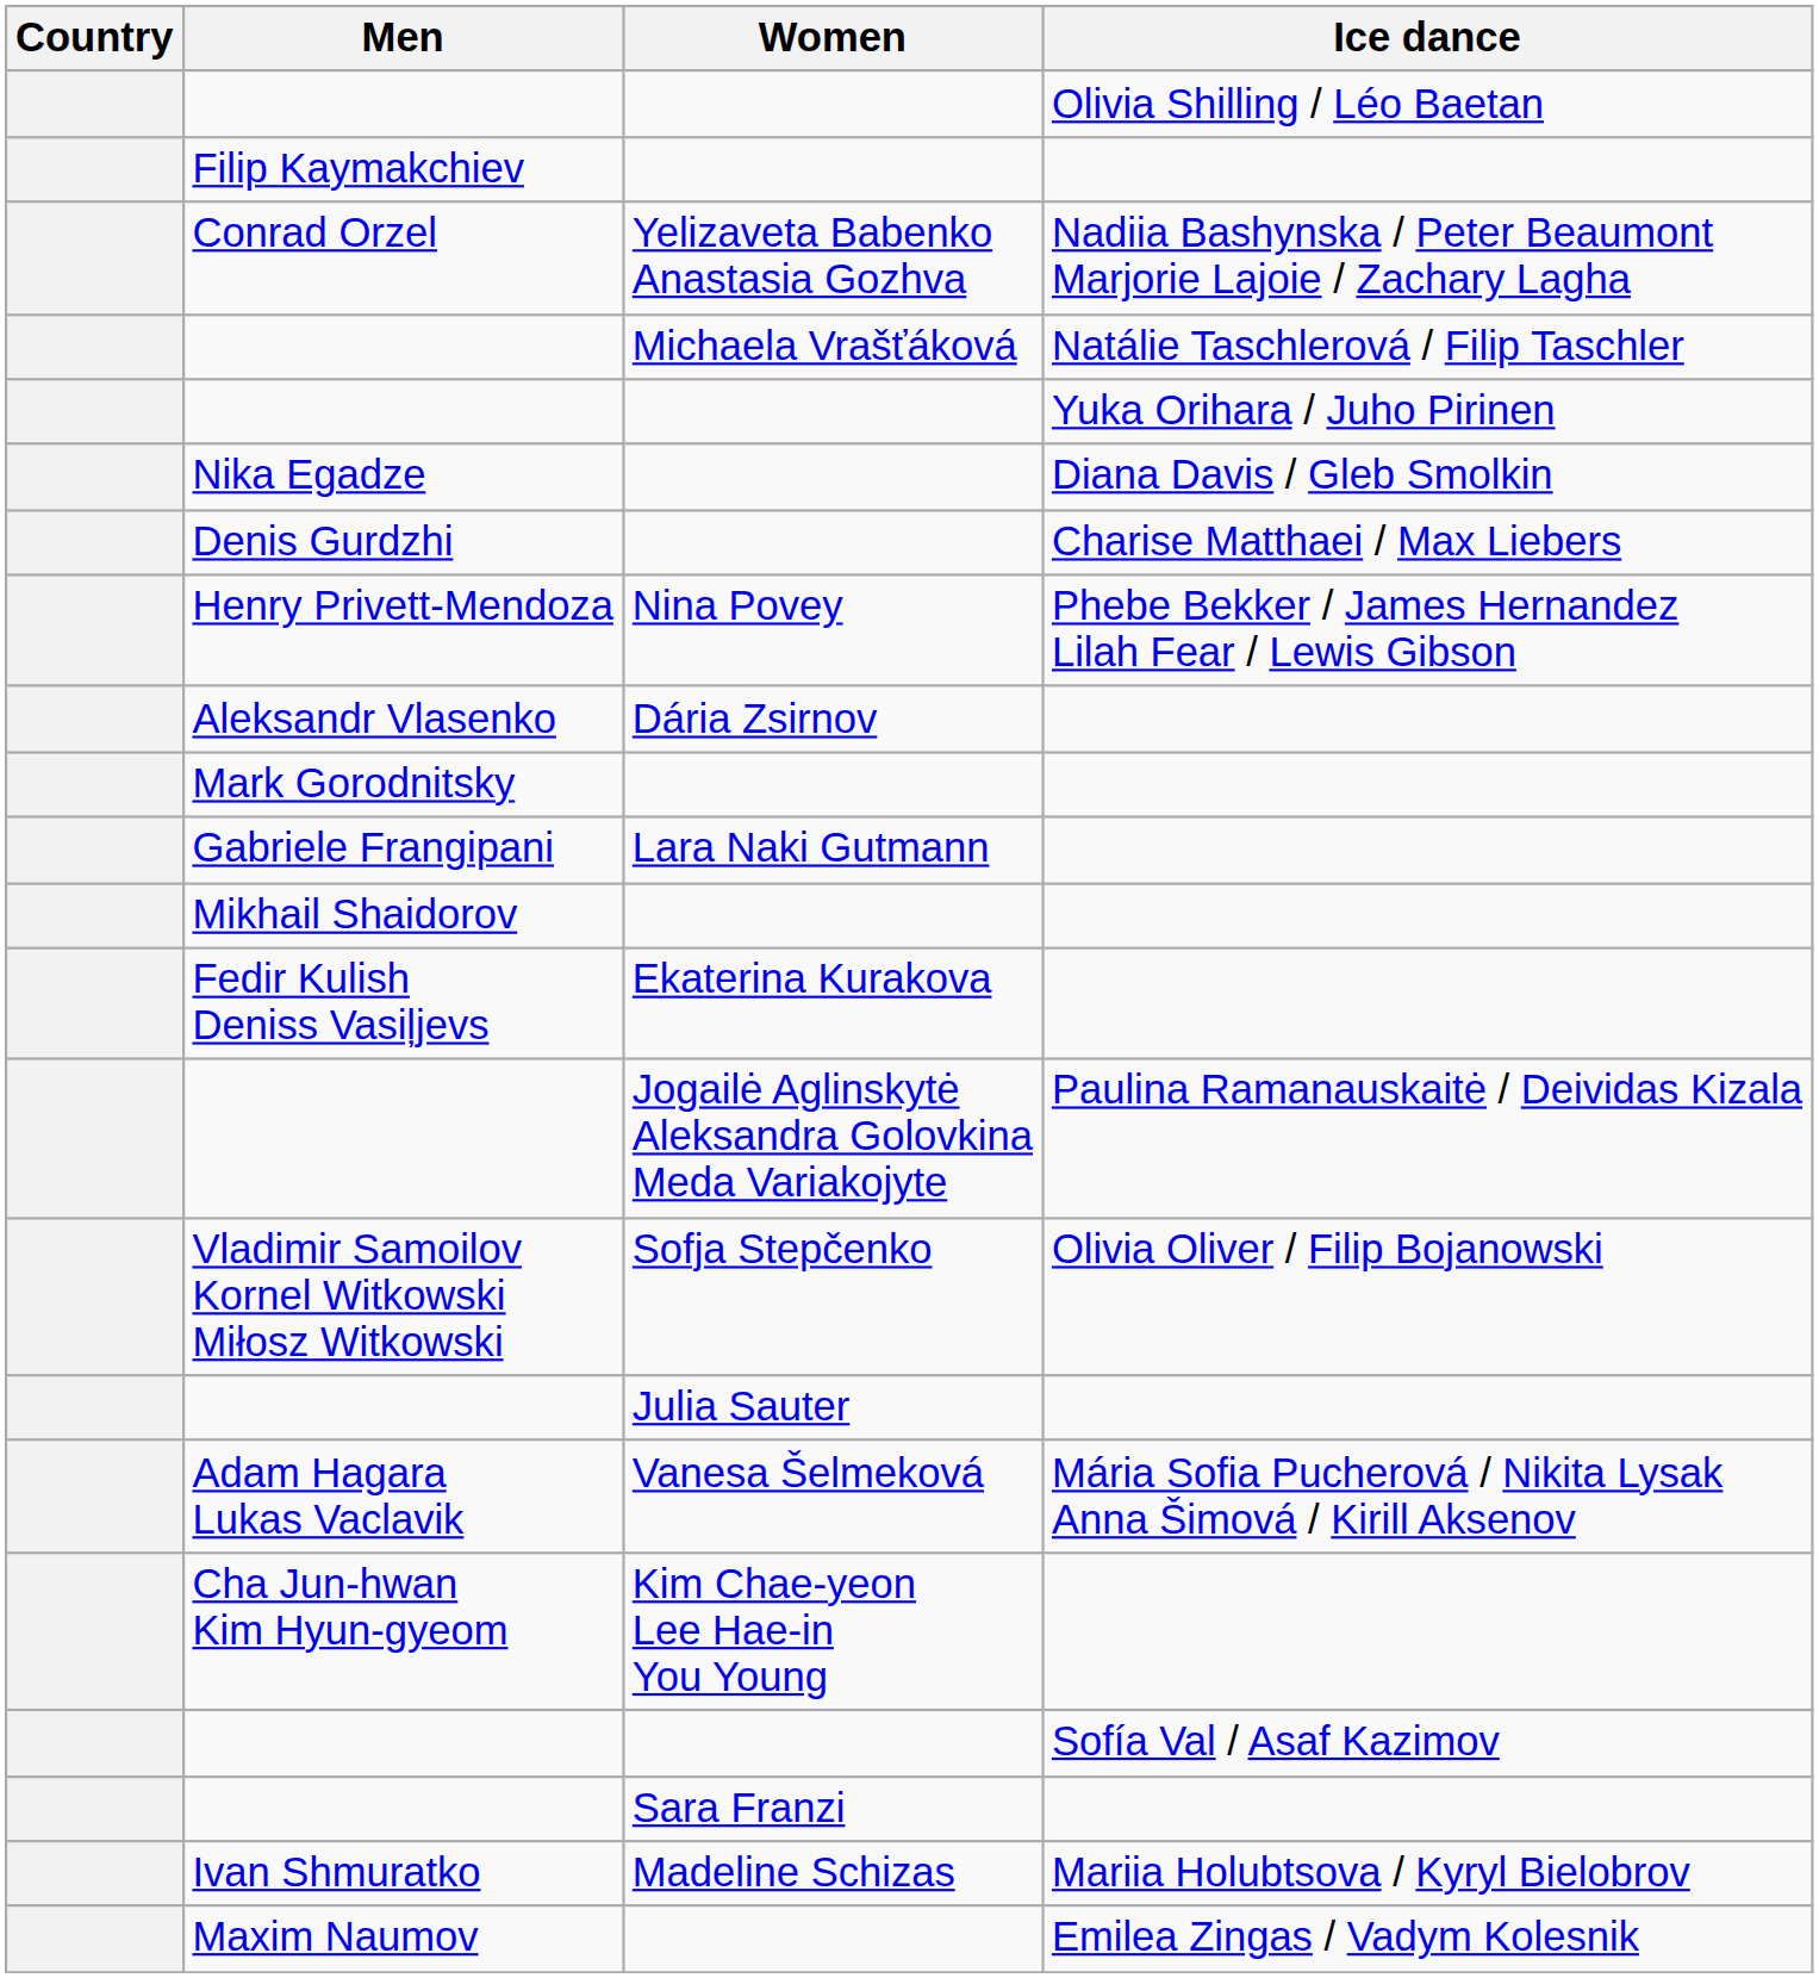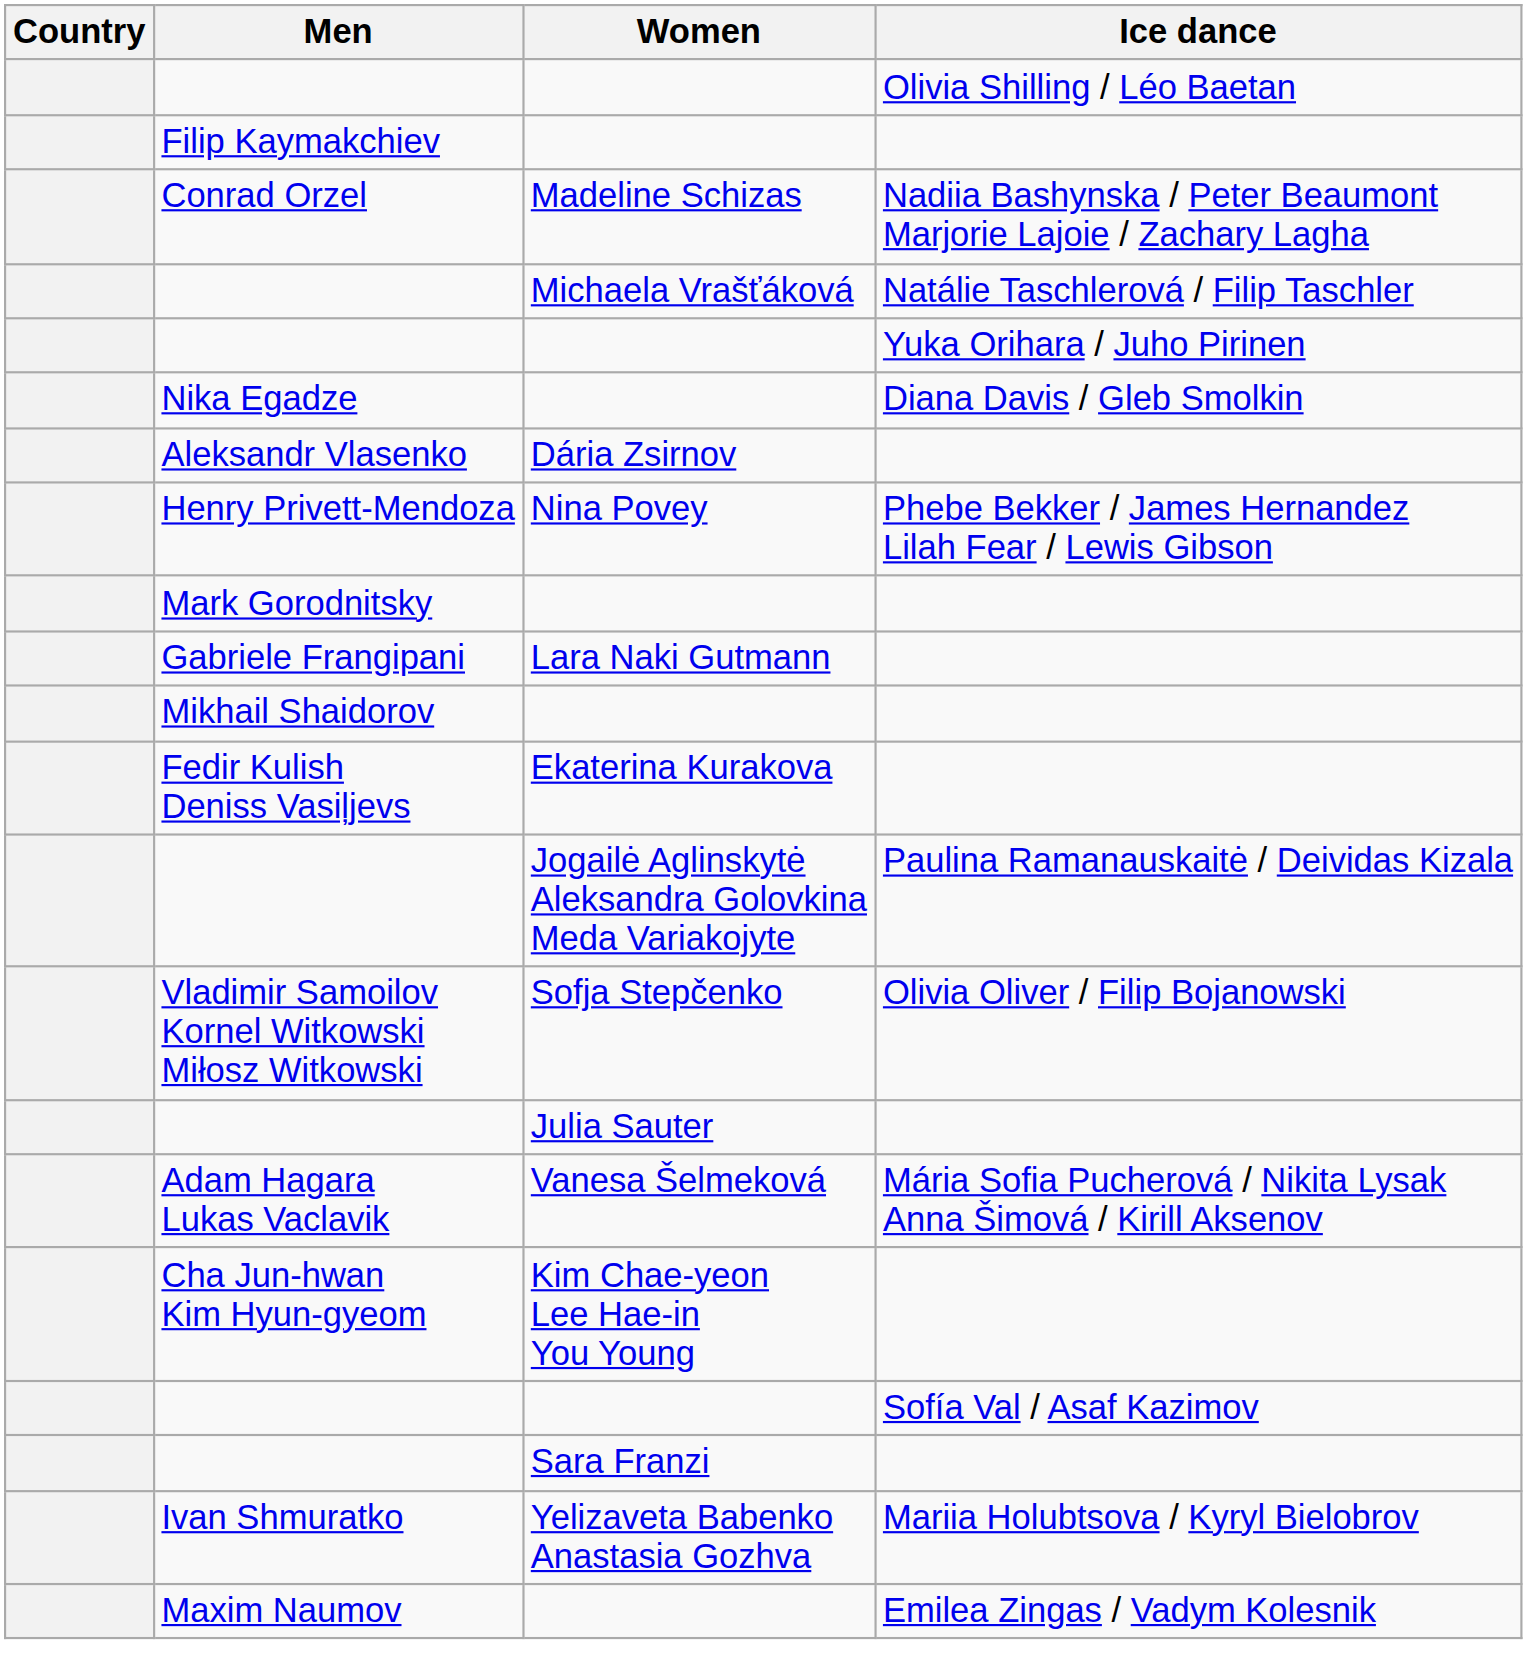Conrad Orzel | Women: Yelizaveta Babenko Anastasia Gozhva -> Madeline Schizas
- row: Denis Gurdzhi | Charise Matthaei / Max Liebers
rows swapped: Henry Privett-Mendoza <-> Aleksandr Vlasenko
Ivan Shmuratko | Women: Madeline Schizas -> Yelizaveta Babenko Anastasia Gozhva
